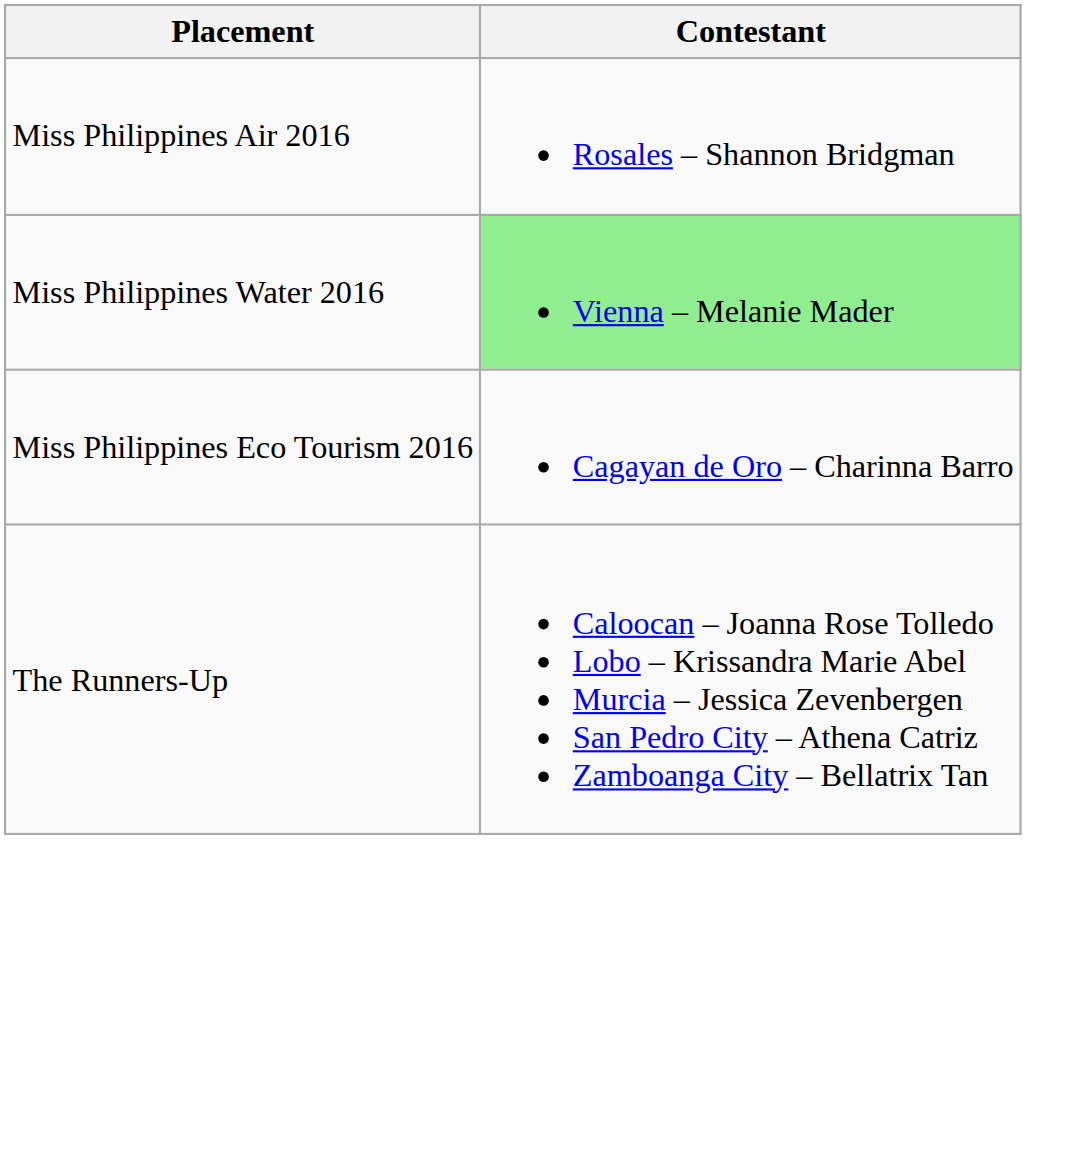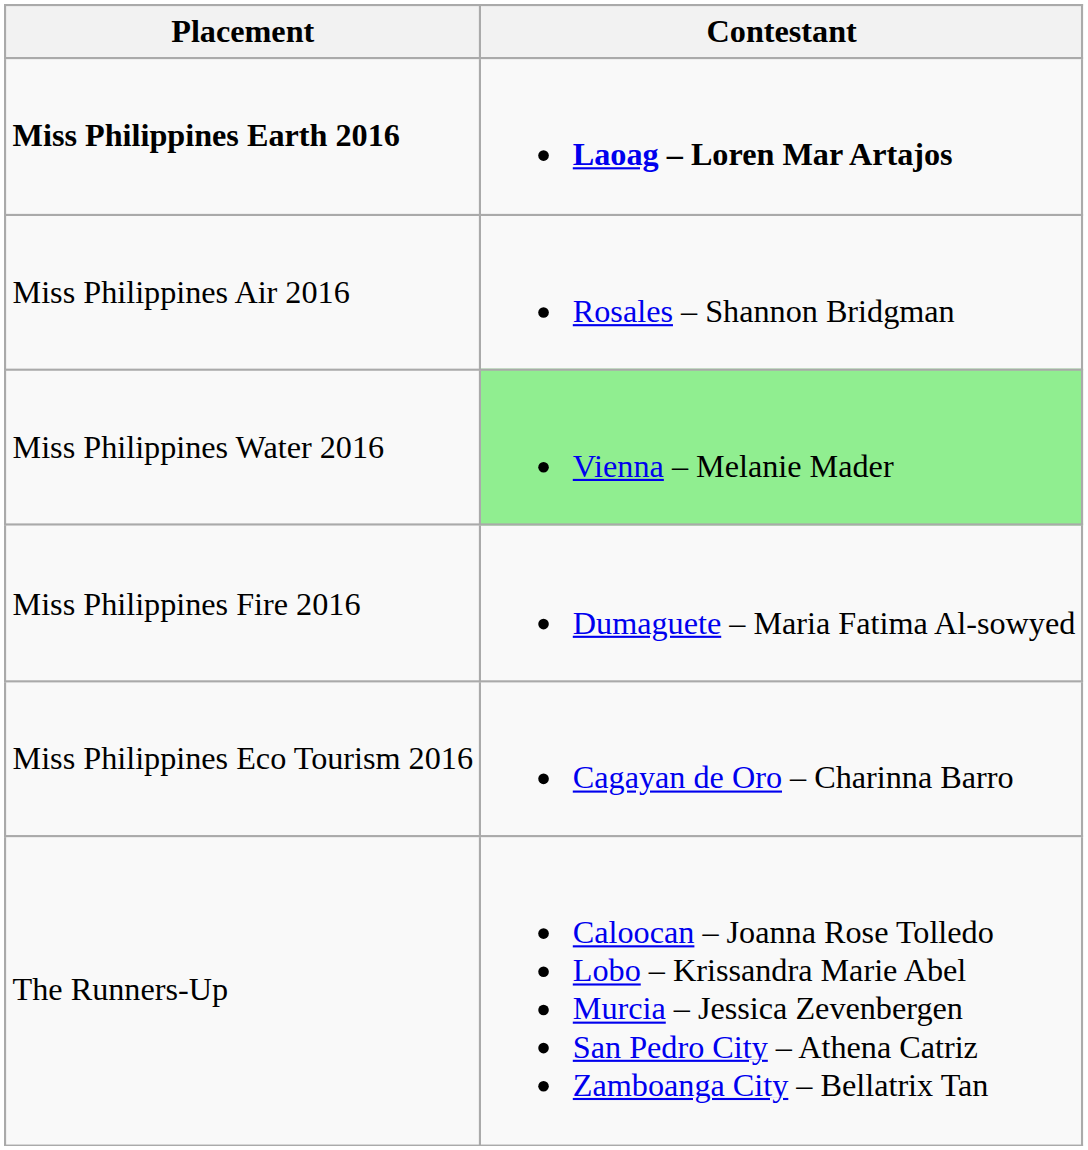+ row: Miss Philippines Earth 2016 | Laoag – Loren Mar Artajos
+ row: Miss Philippines Fire 2016 | Dumaguete – Maria Fatima Al-sowyed
